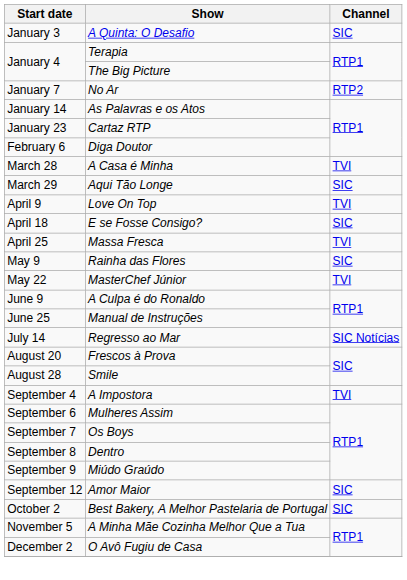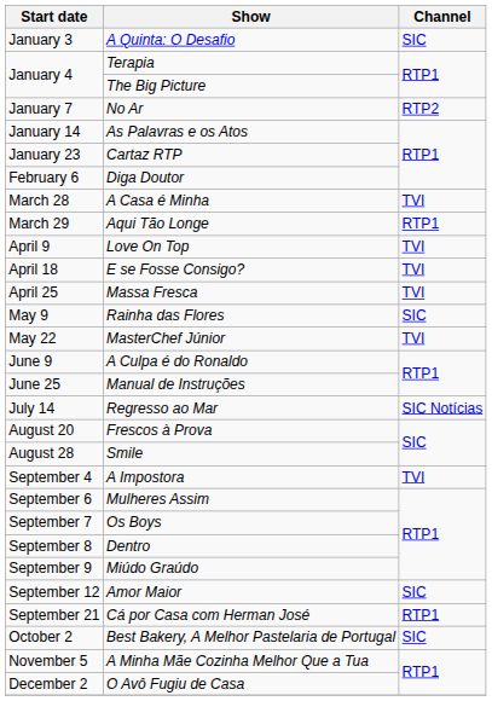Aqui Tão Longe | Channel: SIC -> RTP1
E se Fosse Consigo? | Channel: SIC -> TVI
+ row: September 21 | Cá por Casa com Herman José | RTP1
